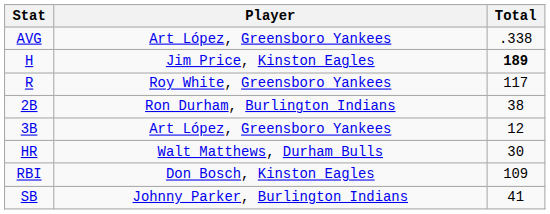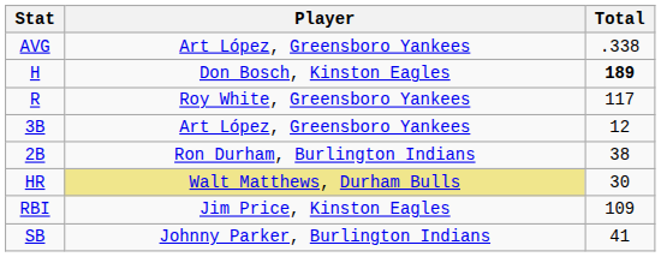H | Player: Jim Price, Kinston Eagles -> Don Bosch, Kinston Eagles
rows swapped: 2B <-> 3B
HR | Player: no background -> khaki background
RBI | Player: Don Bosch, Kinston Eagles -> Jim Price, Kinston Eagles
